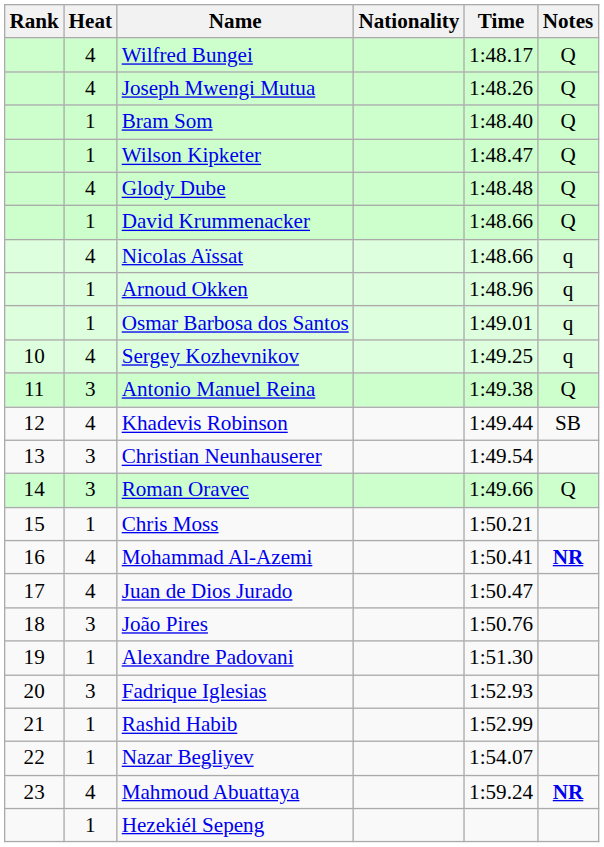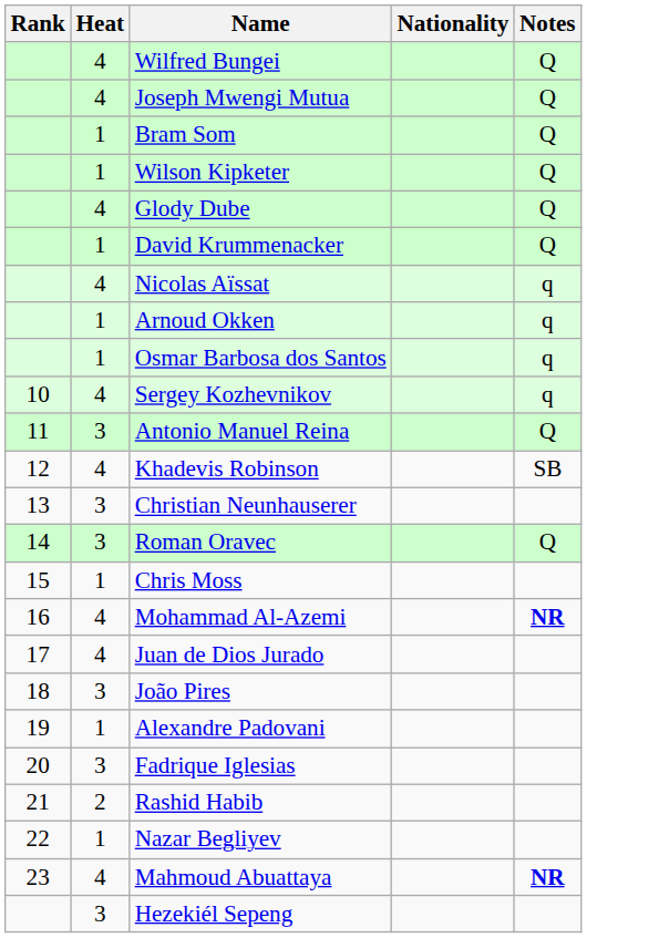- column: Time | 1:48.17 | 1:48.26 | 1:48.40 | 1:48.47 | 1:48.48 | 1:48.66 | 1:48.66 | 1:48.96 | 1:49.01 | 1:49.25 | 1:49.38 | 1:49.44 | 1:49.54 | 1:49.66 | 1:50.21 | 1:50.41 | 1:50.47 | 1:50.76 | 1:51.30 | 1:52.93 | 1:52.99 | 1:54.07 | 1:59.24
Rashid Habib | Heat: 1 -> 2
Hezekiél Sepeng | Heat: 1 -> 3
